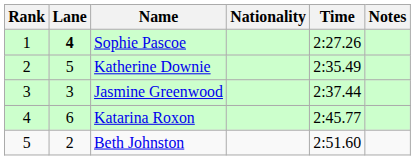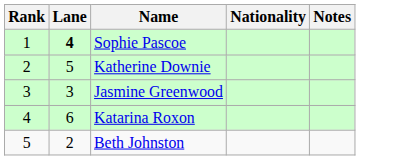- column: Time | 2:27.26 | 2:35.49 | 2:37.44 | 2:45.77 | 2:51.60
